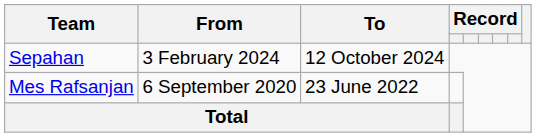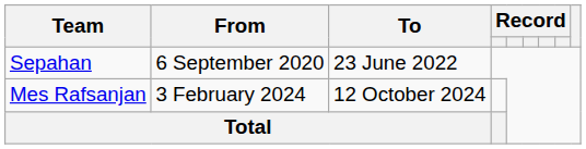Sepahan | From: 3 February 2024 -> 6 September 2020
Sepahan | To: 12 October 2024 -> 23 June 2022
Mes Rafsanjan | From: 6 September 2020 -> 3 February 2024
Mes Rafsanjan | To: 23 June 2022 -> 12 October 2024
